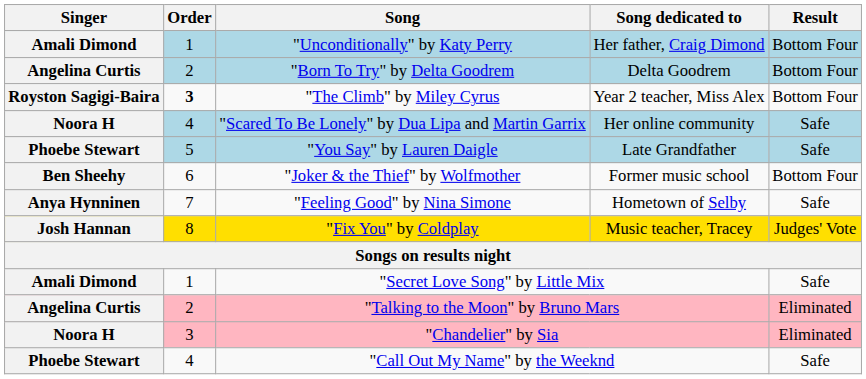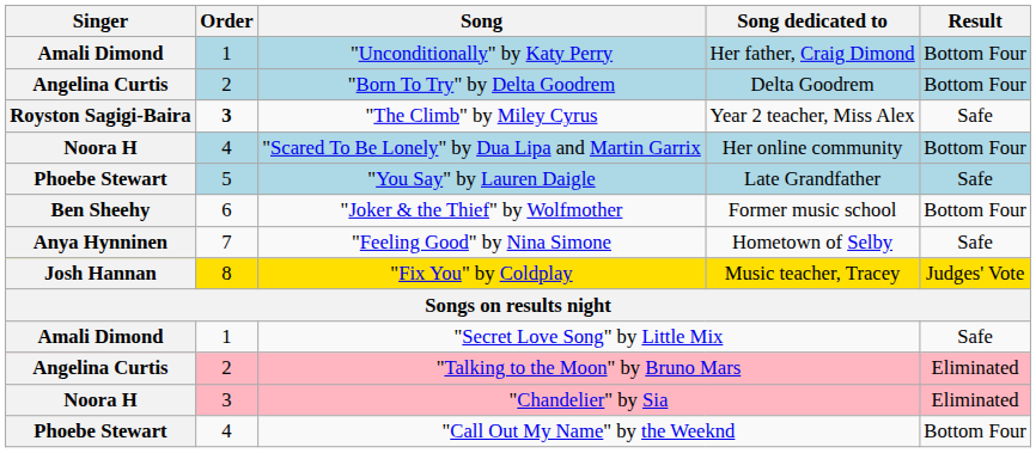"The Climb" by Miley Cyrus | Result: Bottom Four -> Safe
"Scared To Be Lonely" by Dua Lipa and Martin Garrix | Result: Safe -> Bottom Four
"Call Out My Name" by the Weeknd | Result: Safe -> Bottom Four
